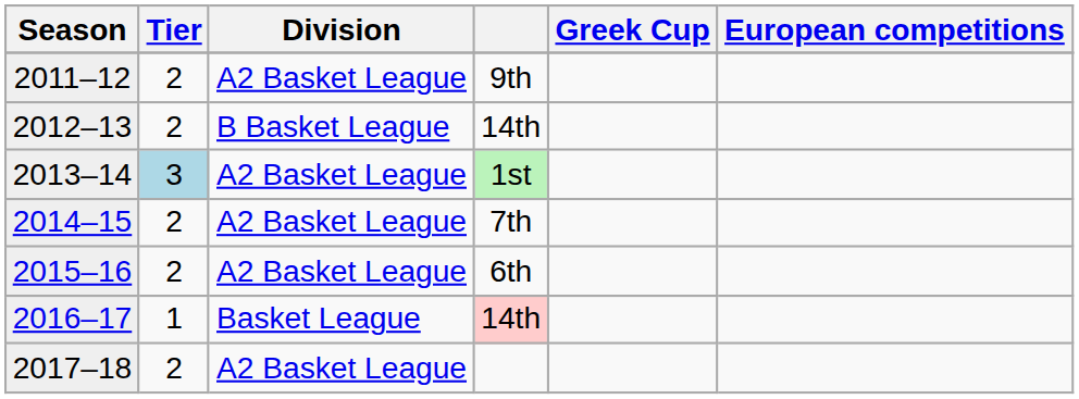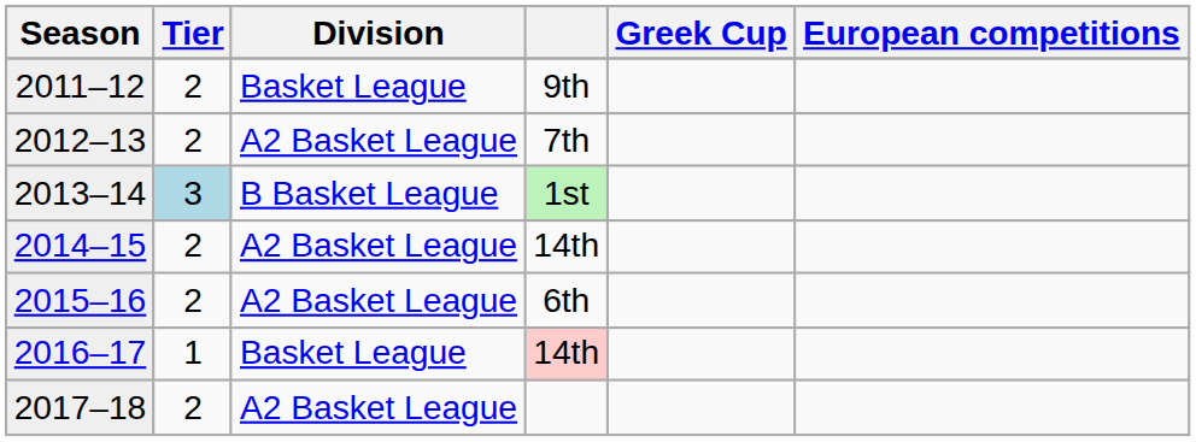2011–12 | Division: A2 Basket League -> Basket League
2012–13 | Division: B Basket League -> A2 Basket League
2012–13 | column 4: 14th -> 7th
2013–14 | Division: A2 Basket League -> B Basket League
2014–15 | column 4: 7th -> 14th
